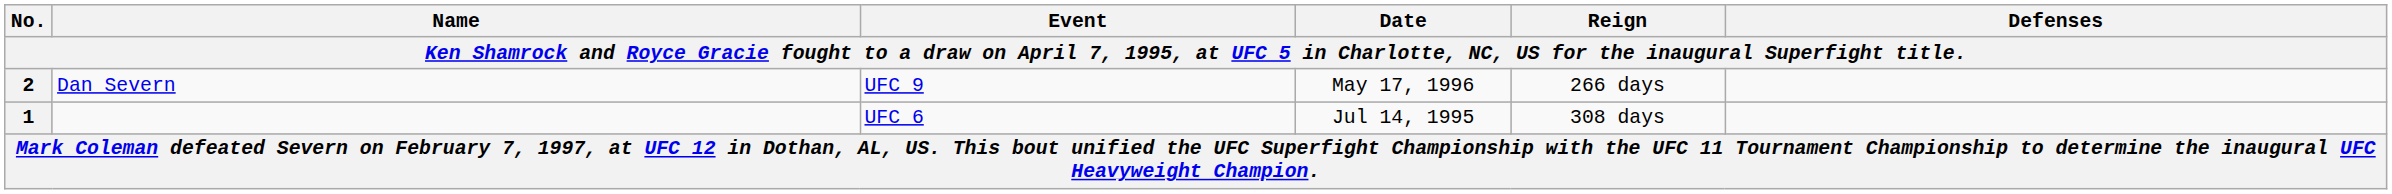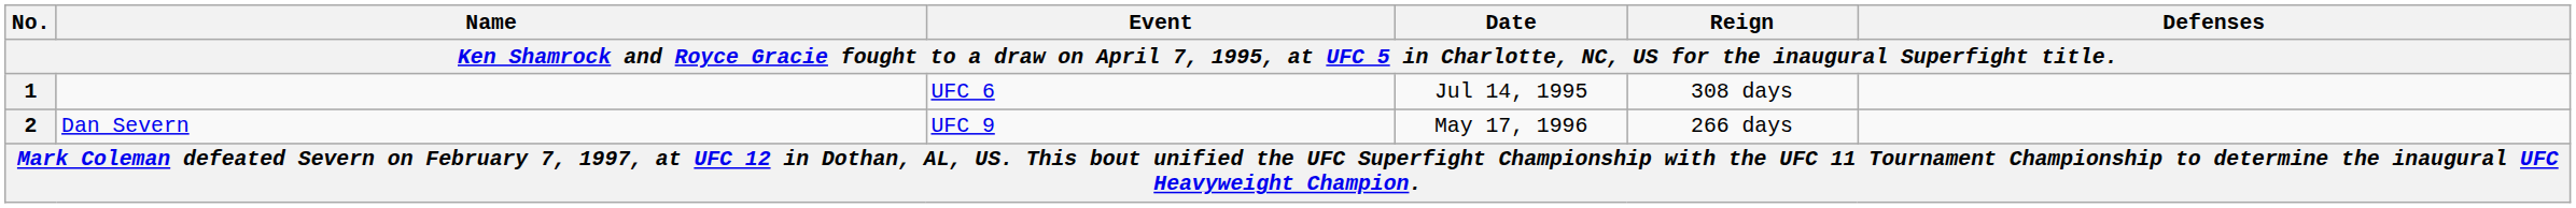rows swapped: 1 <-> 2
